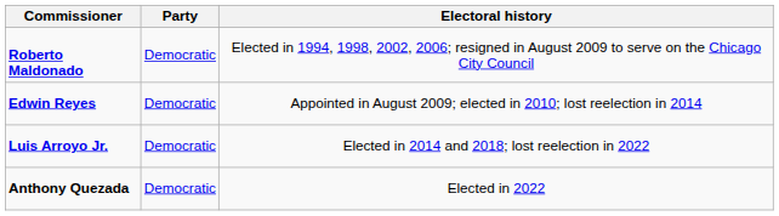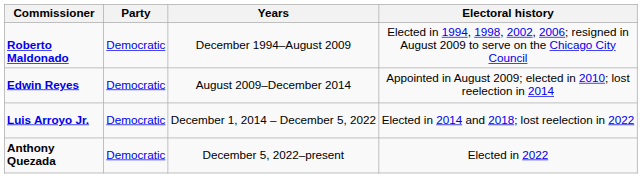+ column: Years | December 1994–August 2009 | August 2009–December 2014 | December 1, 2014 – December 5, 2022 | December 5, 2022–present
